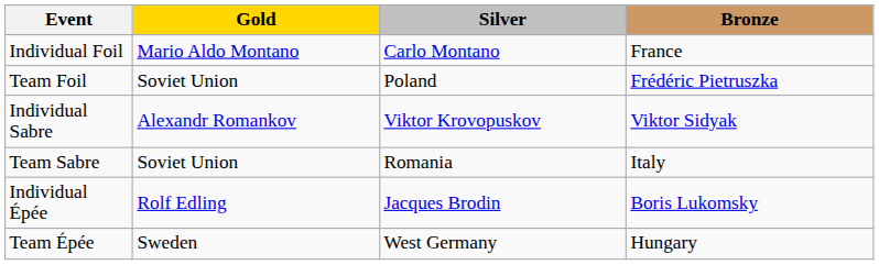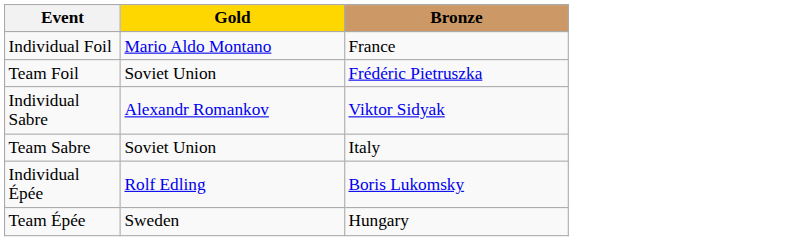- column: Silver | Carlo Montano | Poland | Viktor Krovopuskov | Romania | Jacques Brodin | West Germany
